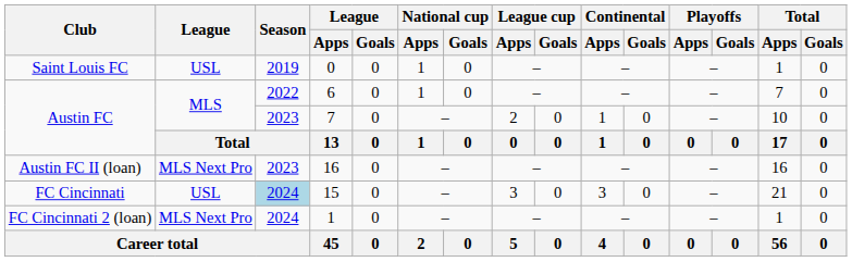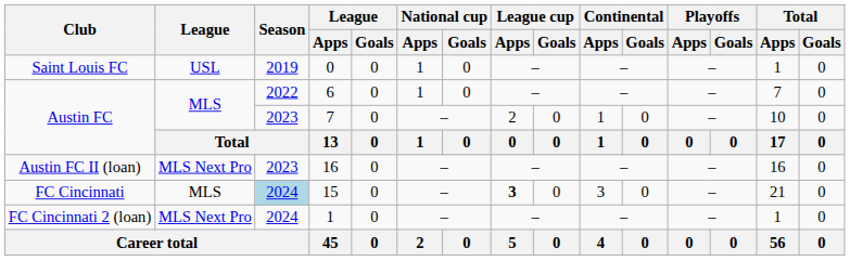15 | League: USL -> MLS
15 | League cup / Apps: normal -> bold
